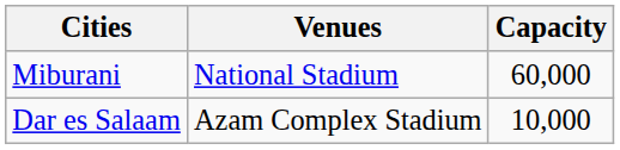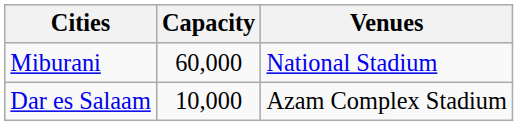columns swapped: Venues <-> Capacity
